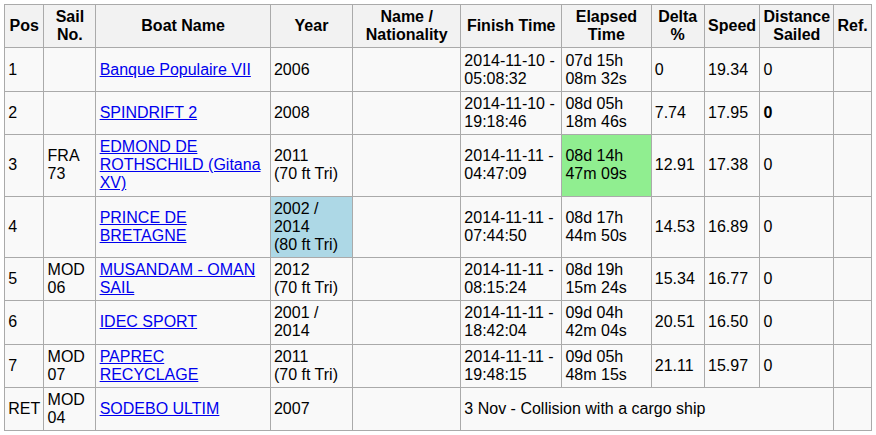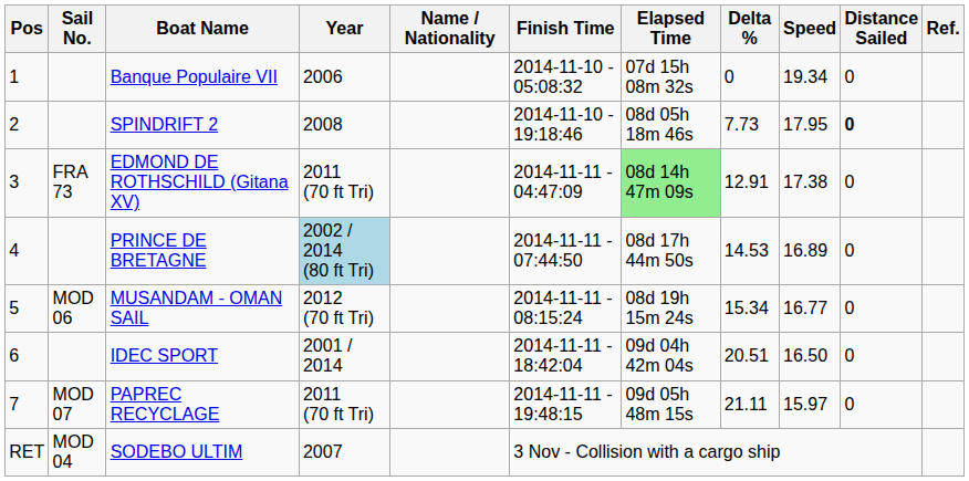SPINDRIFT 2 | Delta %: 7.74 -> 7.73
